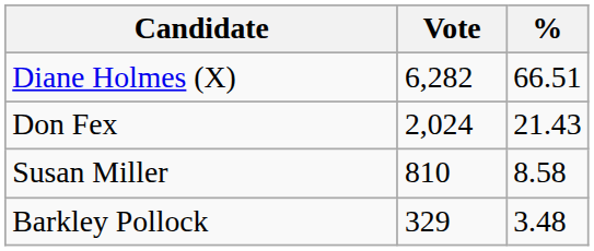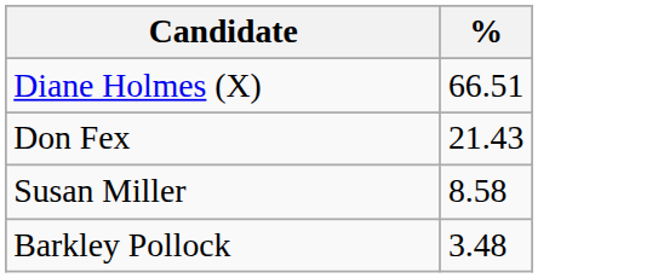- column: Vote | 6,282 | 2,024 | 810 | 329
